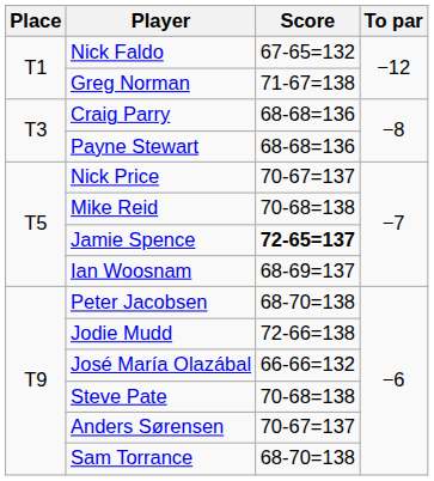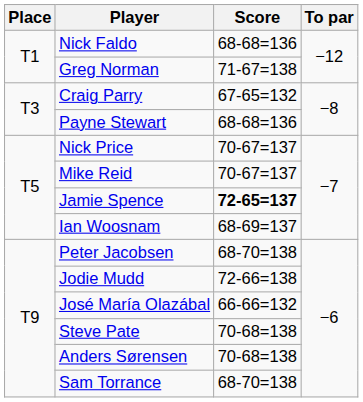Nick Faldo | Score: 67-65=132 -> 68-68=136
Craig Parry | Score: 68-68=136 -> 67-65=132
Mike Reid | Score: 70-68=138 -> 70-67=137
Anders Sørensen | Score: 70-67=137 -> 70-68=138
